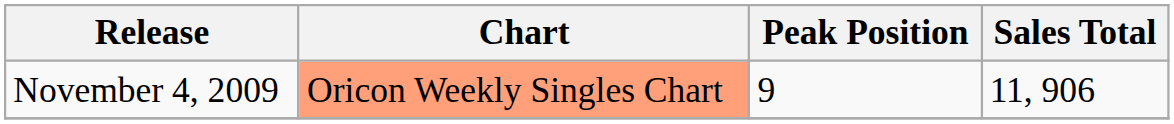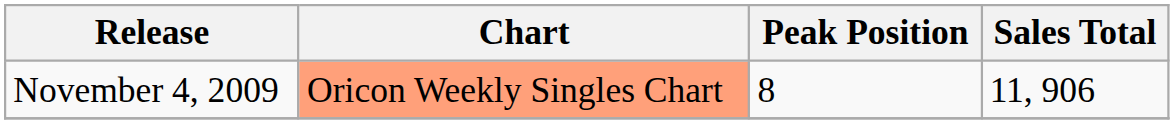November 4, 2009 | Peak Position: 9 -> 8
